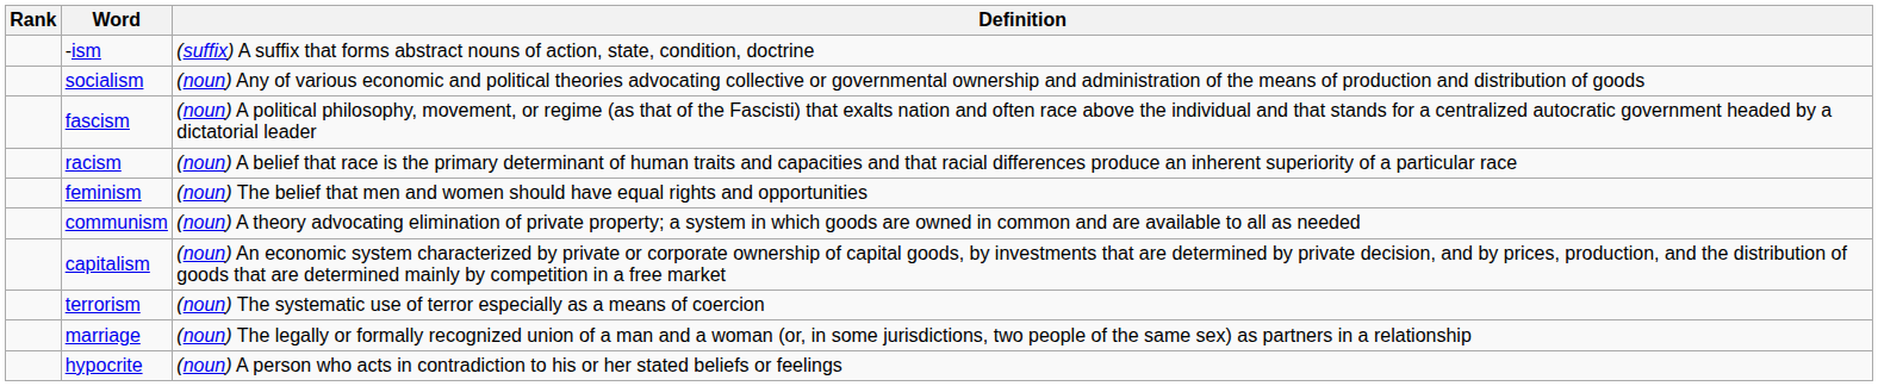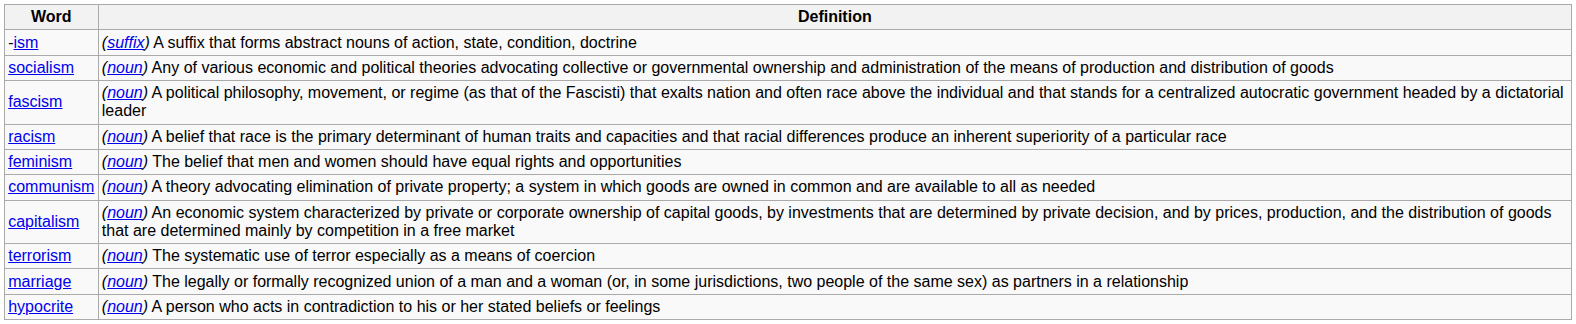- column: Rank
